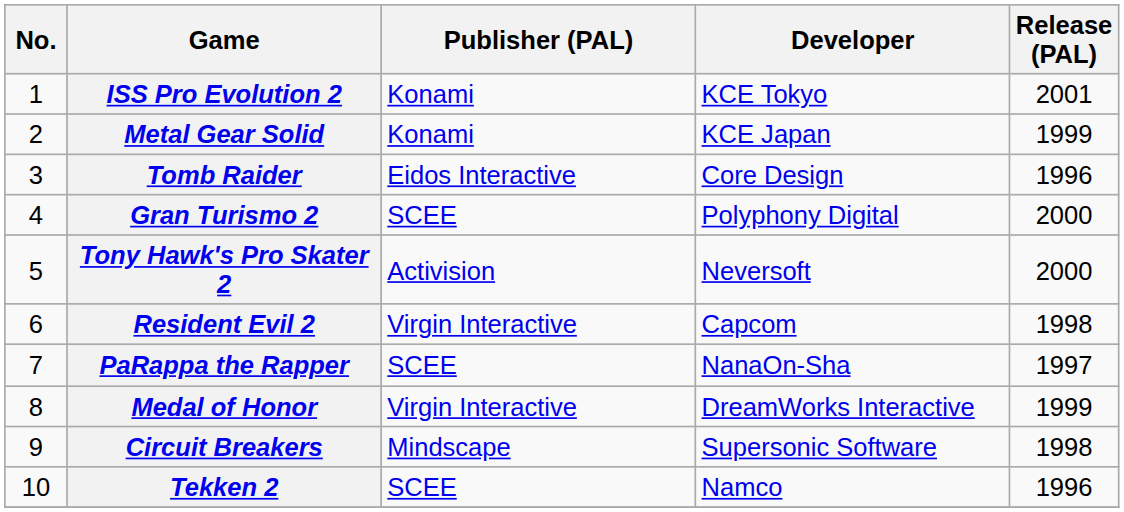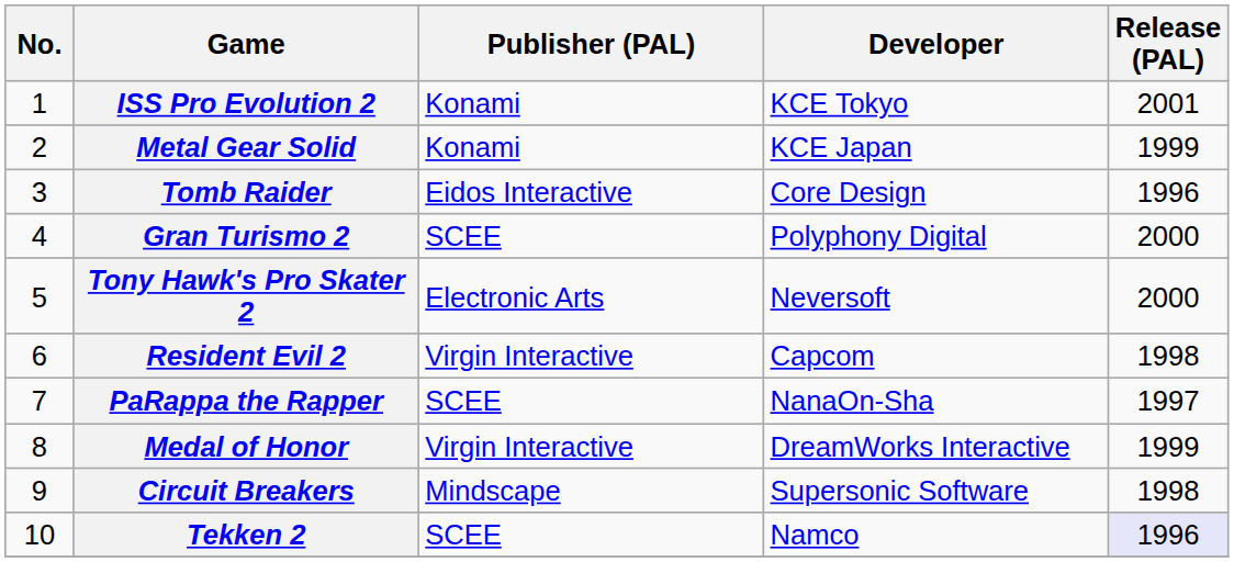Tony Hawk's Pro Skater 2 | Publisher (PAL): Activision -> Electronic Arts
Tekken 2 | Release (PAL): no background -> lavender background
